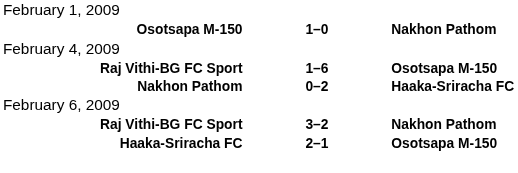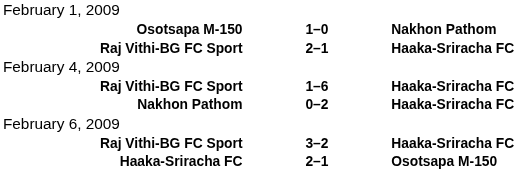+ row: Raj Vithi-BG FC Sport | 2–1 | Haaka-Sriracha FC
Raj Vithi-BG FC Sport / 1–6 | column 3: Osotsapa M-150 -> Haaka-Sriracha FC
Raj Vithi-BG FC Sport / 3–2 | column 3: Nakhon Pathom -> Haaka-Sriracha FC
